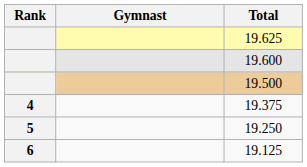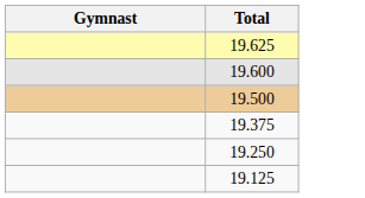- column: Rank | 4 | 5 | 6
